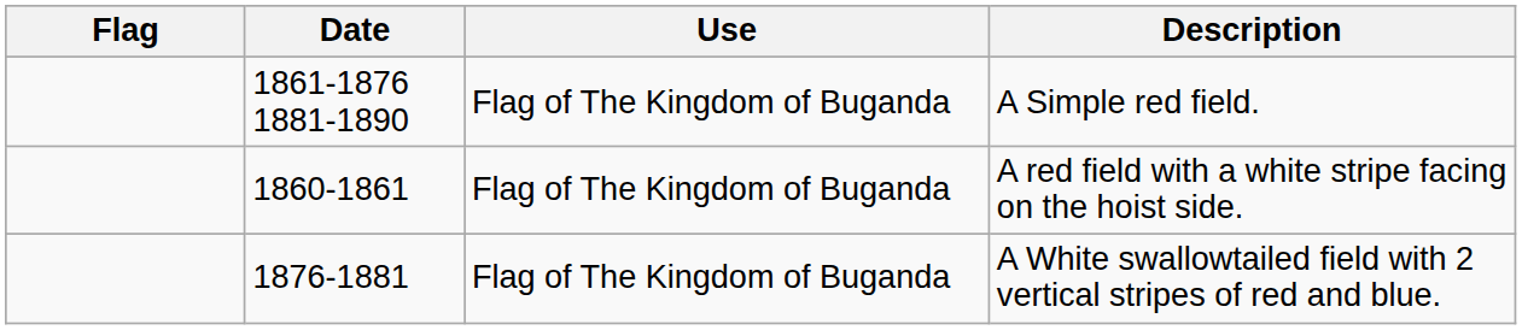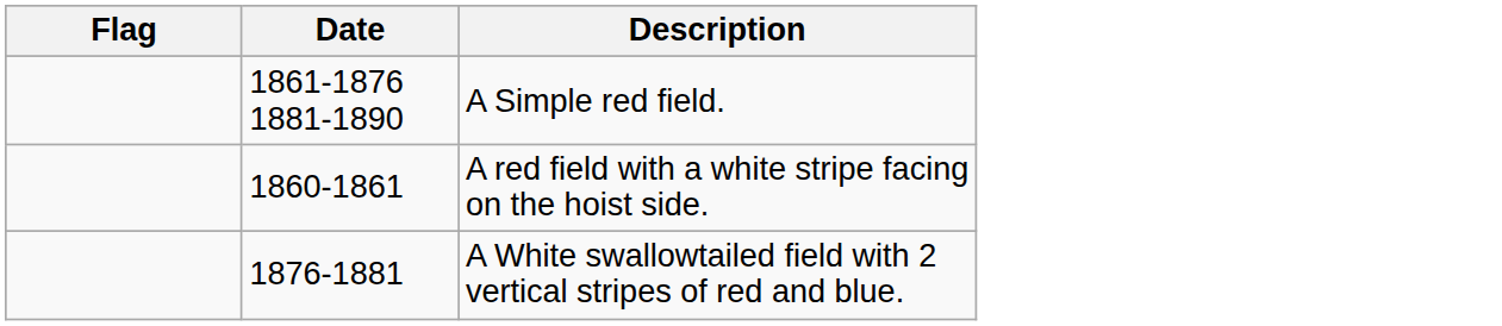- column: Use | Flag of The Kingdom of Buganda | Flag of The Kingdom of Buganda | Flag of The Kingdom of Buganda
